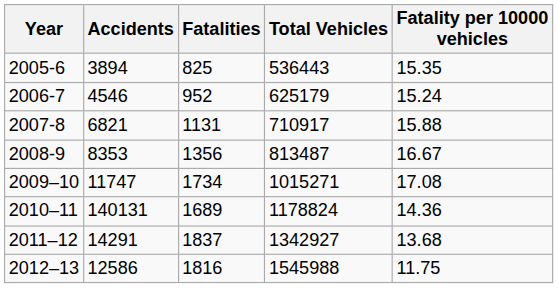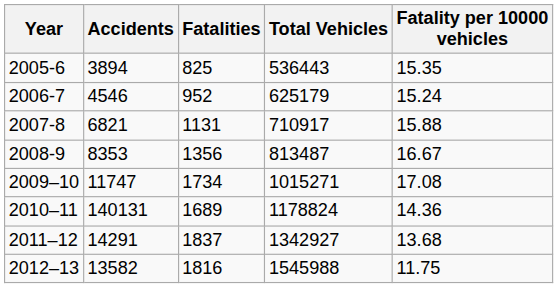2012–13 | Accidents: 12586 -> 13582
